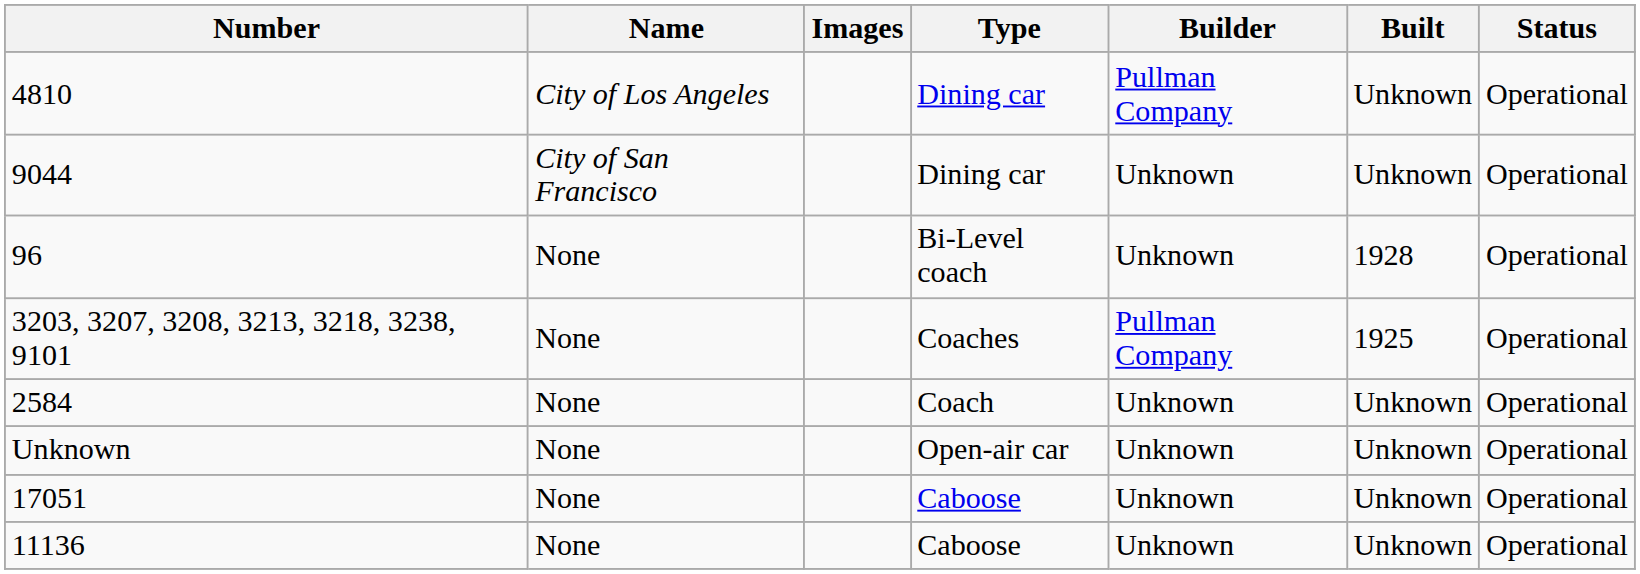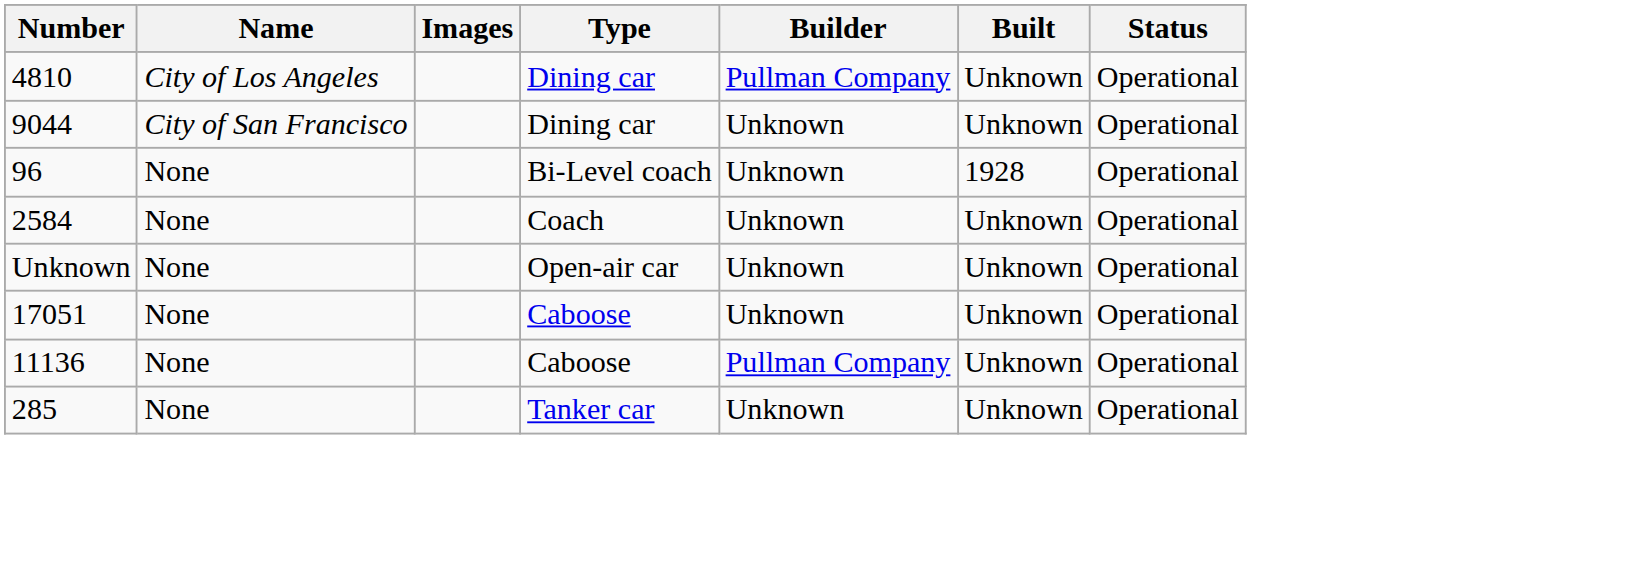- row: 3203, 3207, 3208, 3213, 3218, 3238, 9101 | None | Coaches | Pullman Company | 1925 | Operational
11136 | Builder: Unknown -> Pullman Company
+ row: 285 | None | Tanker car | Unknown | Unknown | Operational
